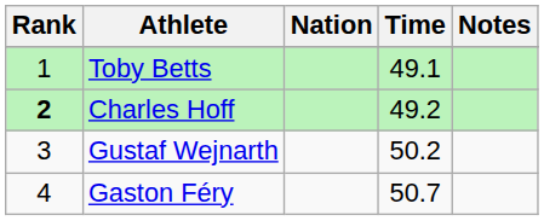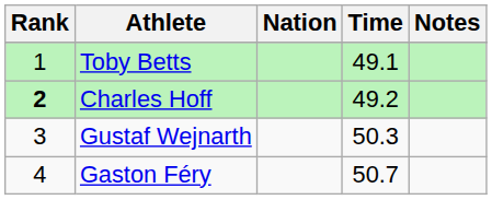Gustaf Wejnarth | Time: 50.2 -> 50.3
